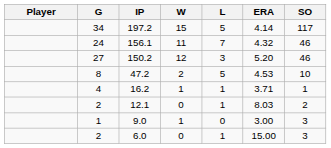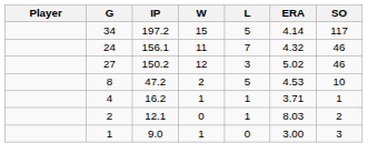150.2 | ERA: 5.20 -> 5.02
- row: 2 | 6.0 | 0 | 1 | 15.00 | 3
